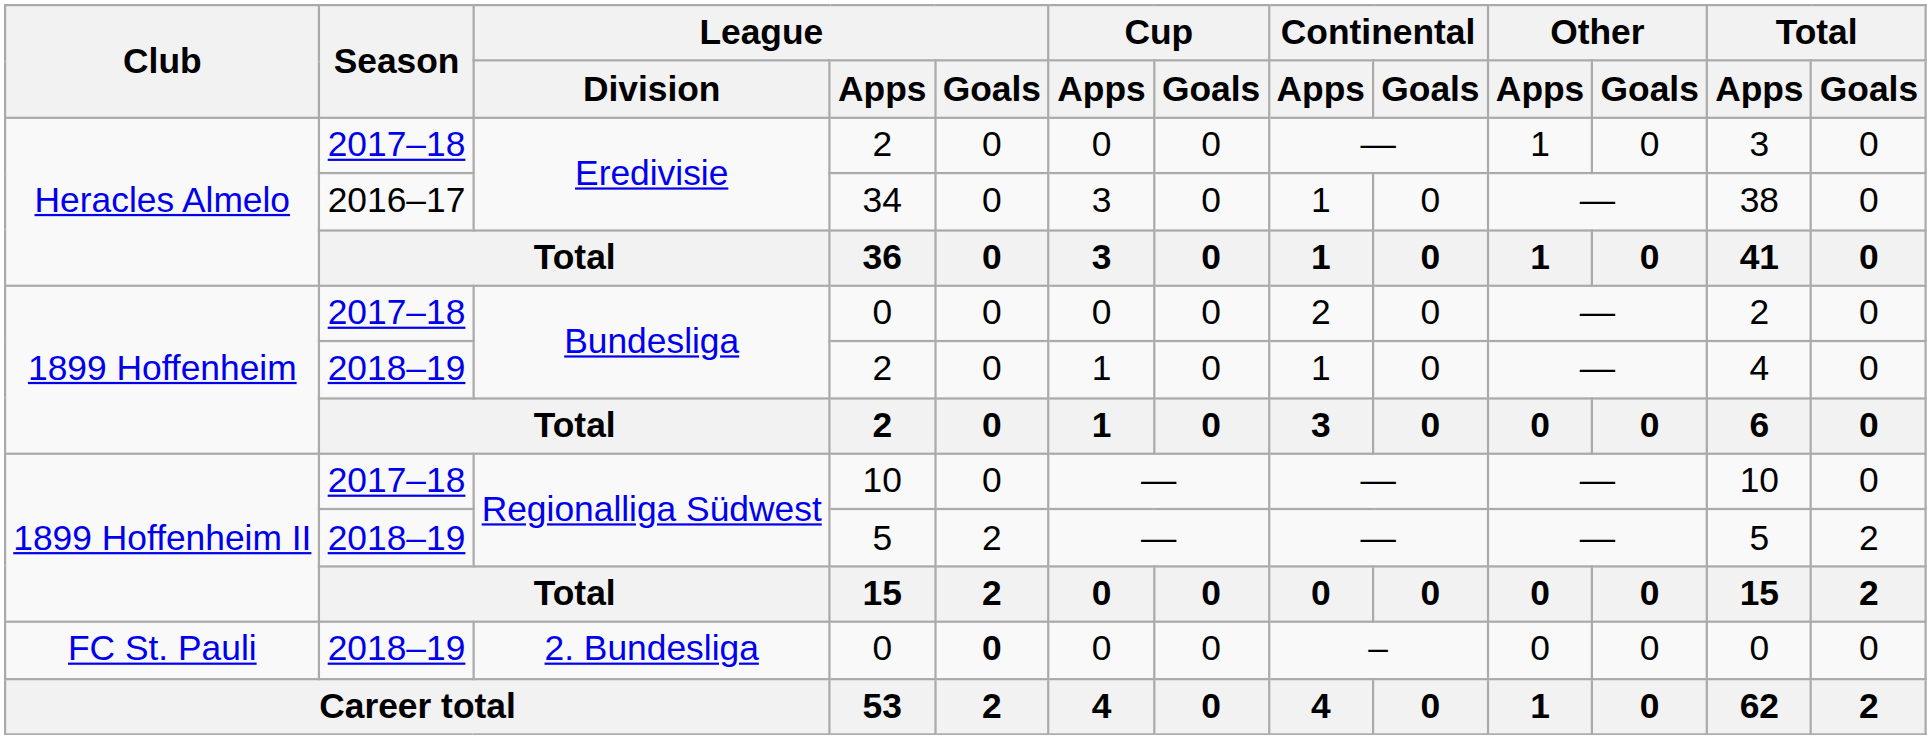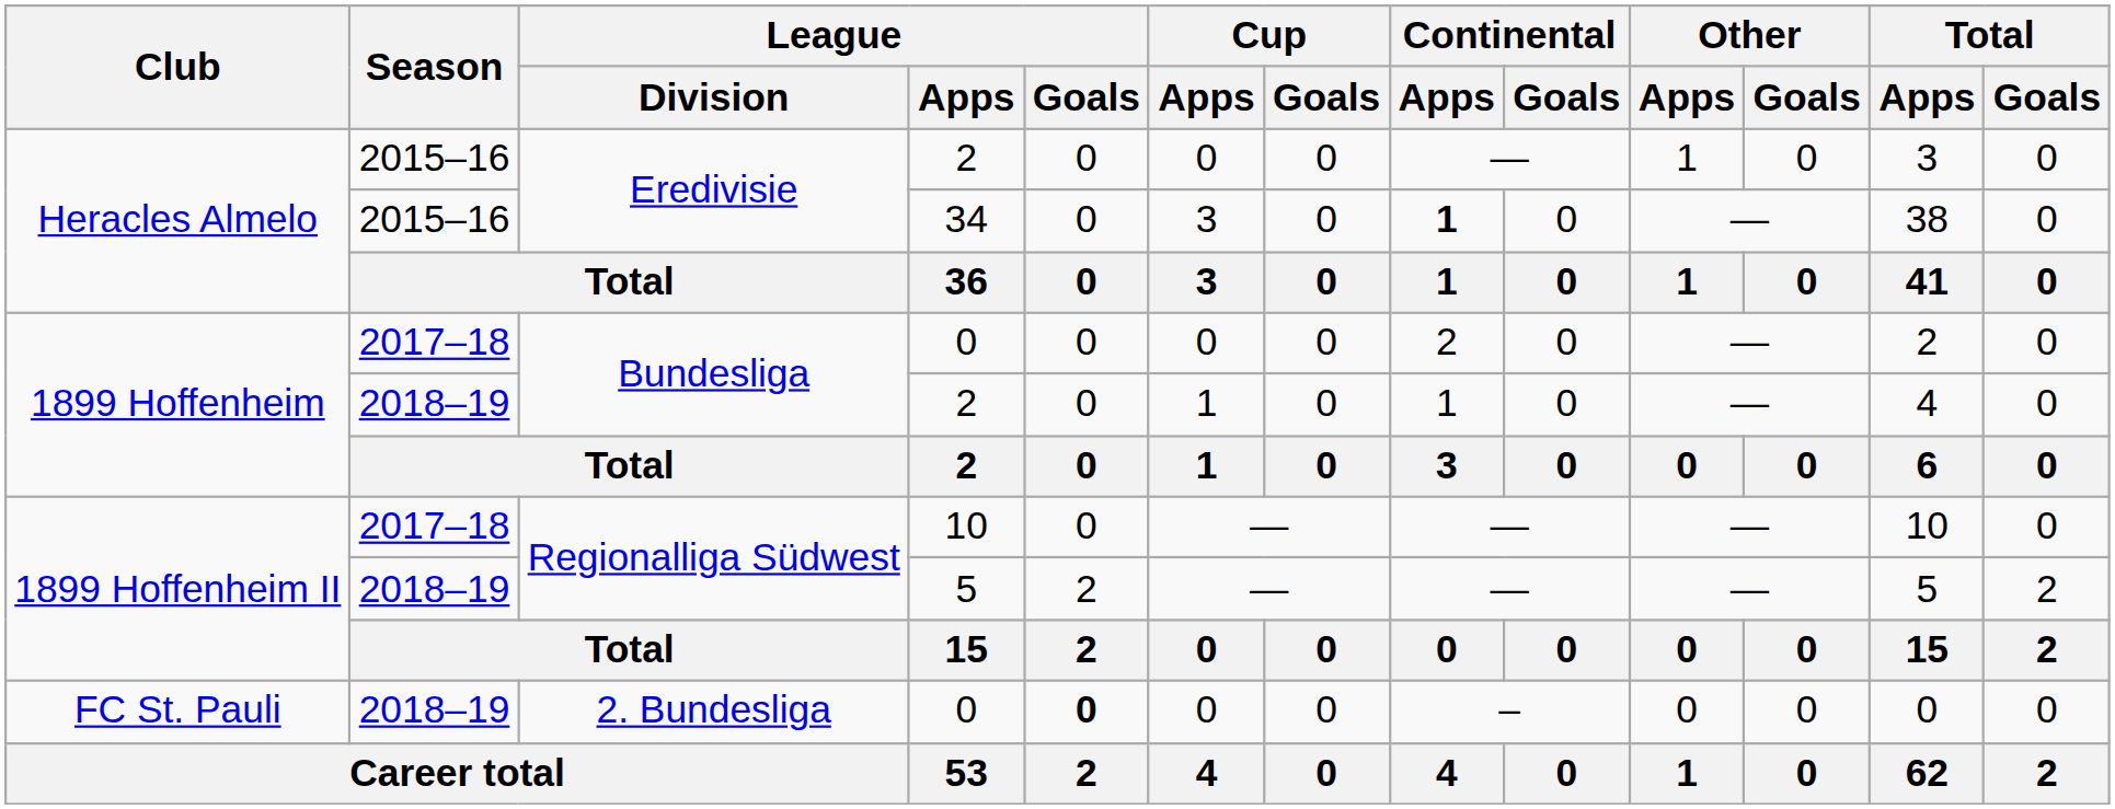Heracles Almelo / 2 | Season: 2017–18 -> 2015–16
34 | Season: 2016–17 -> 2015–16
34 | Continental / Apps: normal -> bold
